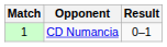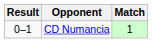columns swapped: Match <-> Result
